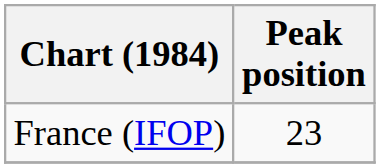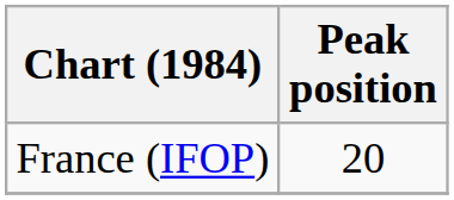France (IFOP) | Peak position: 23 -> 20
